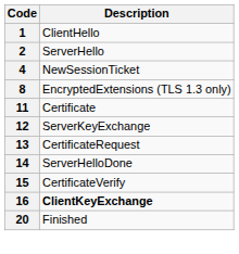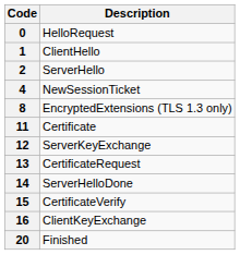+ row: 0 | HelloRequest
16 | Description: bold -> normal
